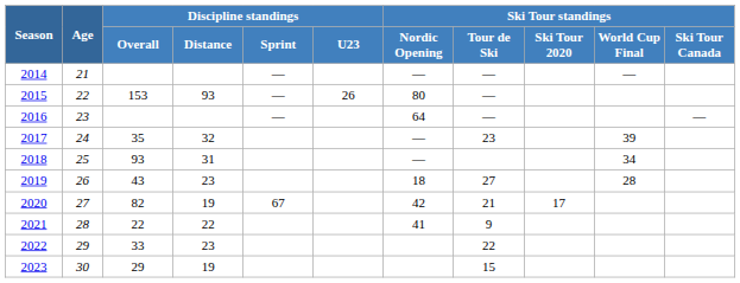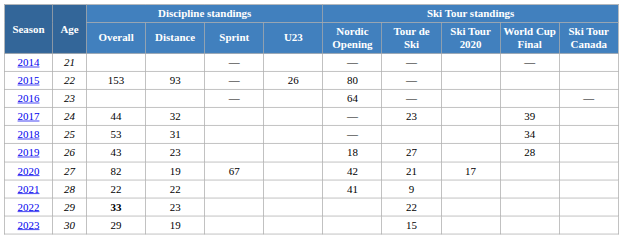2017 | Discipline standings / Overall: 35 -> 44
2018 | Discipline standings / Overall: 93 -> 53
2022 | Discipline standings / Overall: normal -> bold
